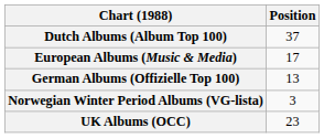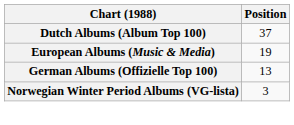European Albums (Music & Media) | Position: 17 -> 19
- row: UK Albums (OCC) | 23
